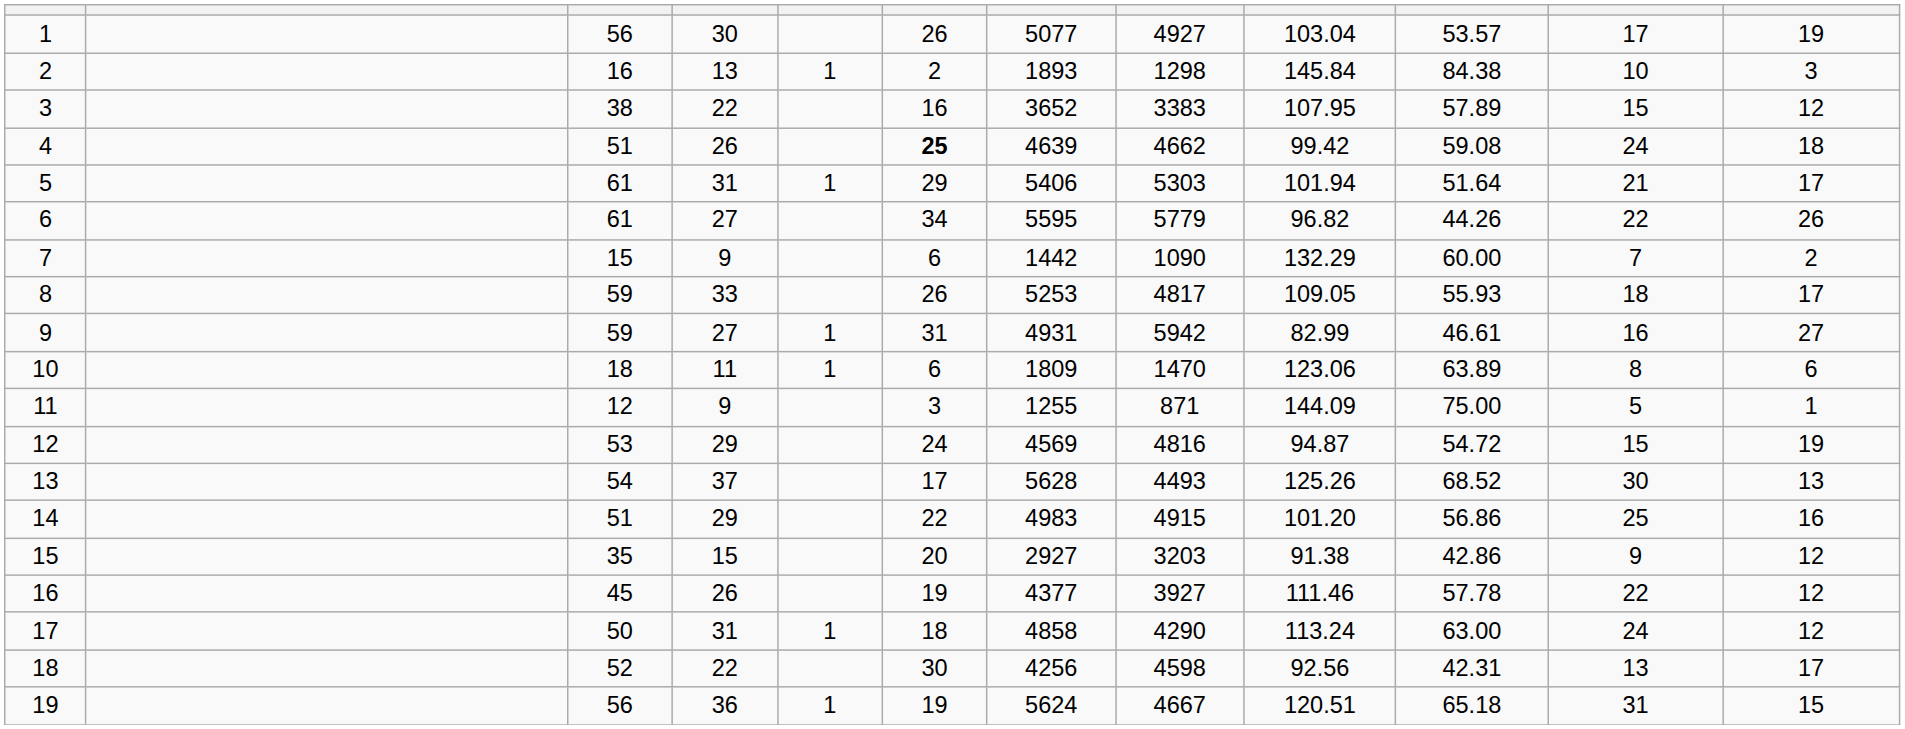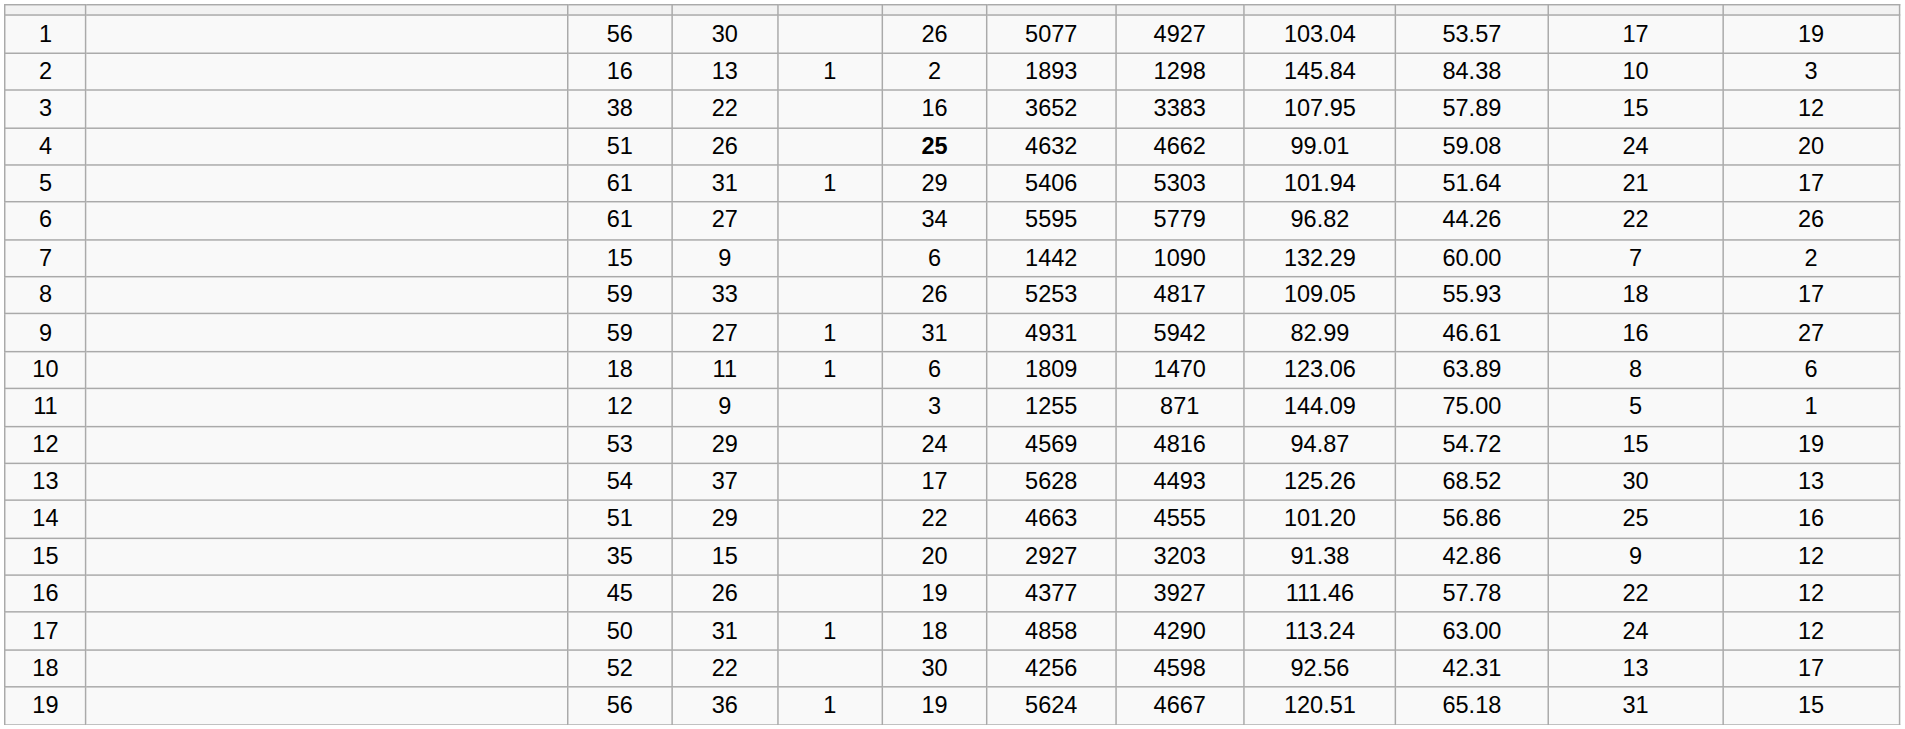4 | column 7: 4639 -> 4632
4 | column 9: 99.42 -> 99.01
4 | column 12: 18 -> 20
14 | column 7: 4983 -> 4663
14 | column 8: 4915 -> 4555
